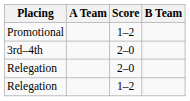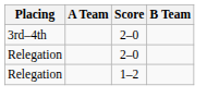- row: Promotional | 1–2
